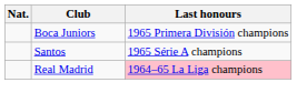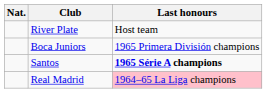+ row: River Plate | Host team
Santos | Last honours: normal -> bold
